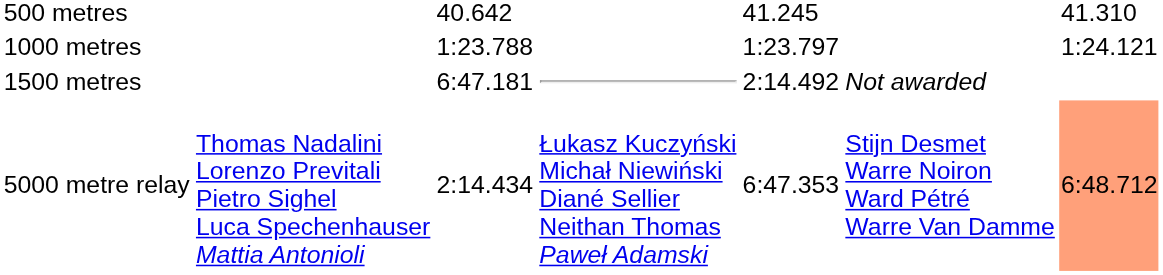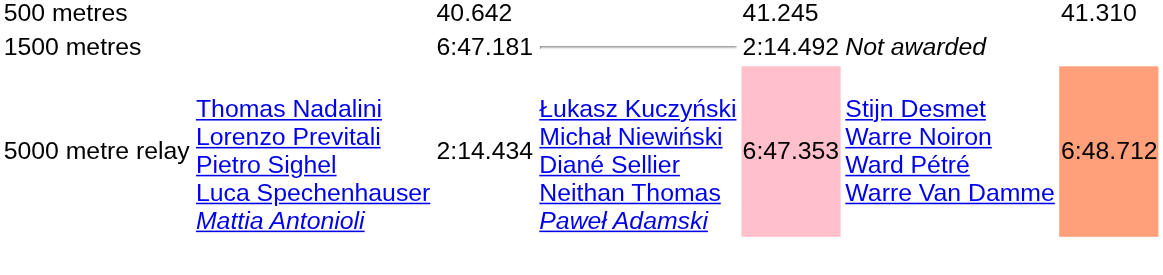- row: 1000 metres | 1:23.788 | 1:23.797 | 1:24.121
5000 metre relay | column 5: no background -> pink background
